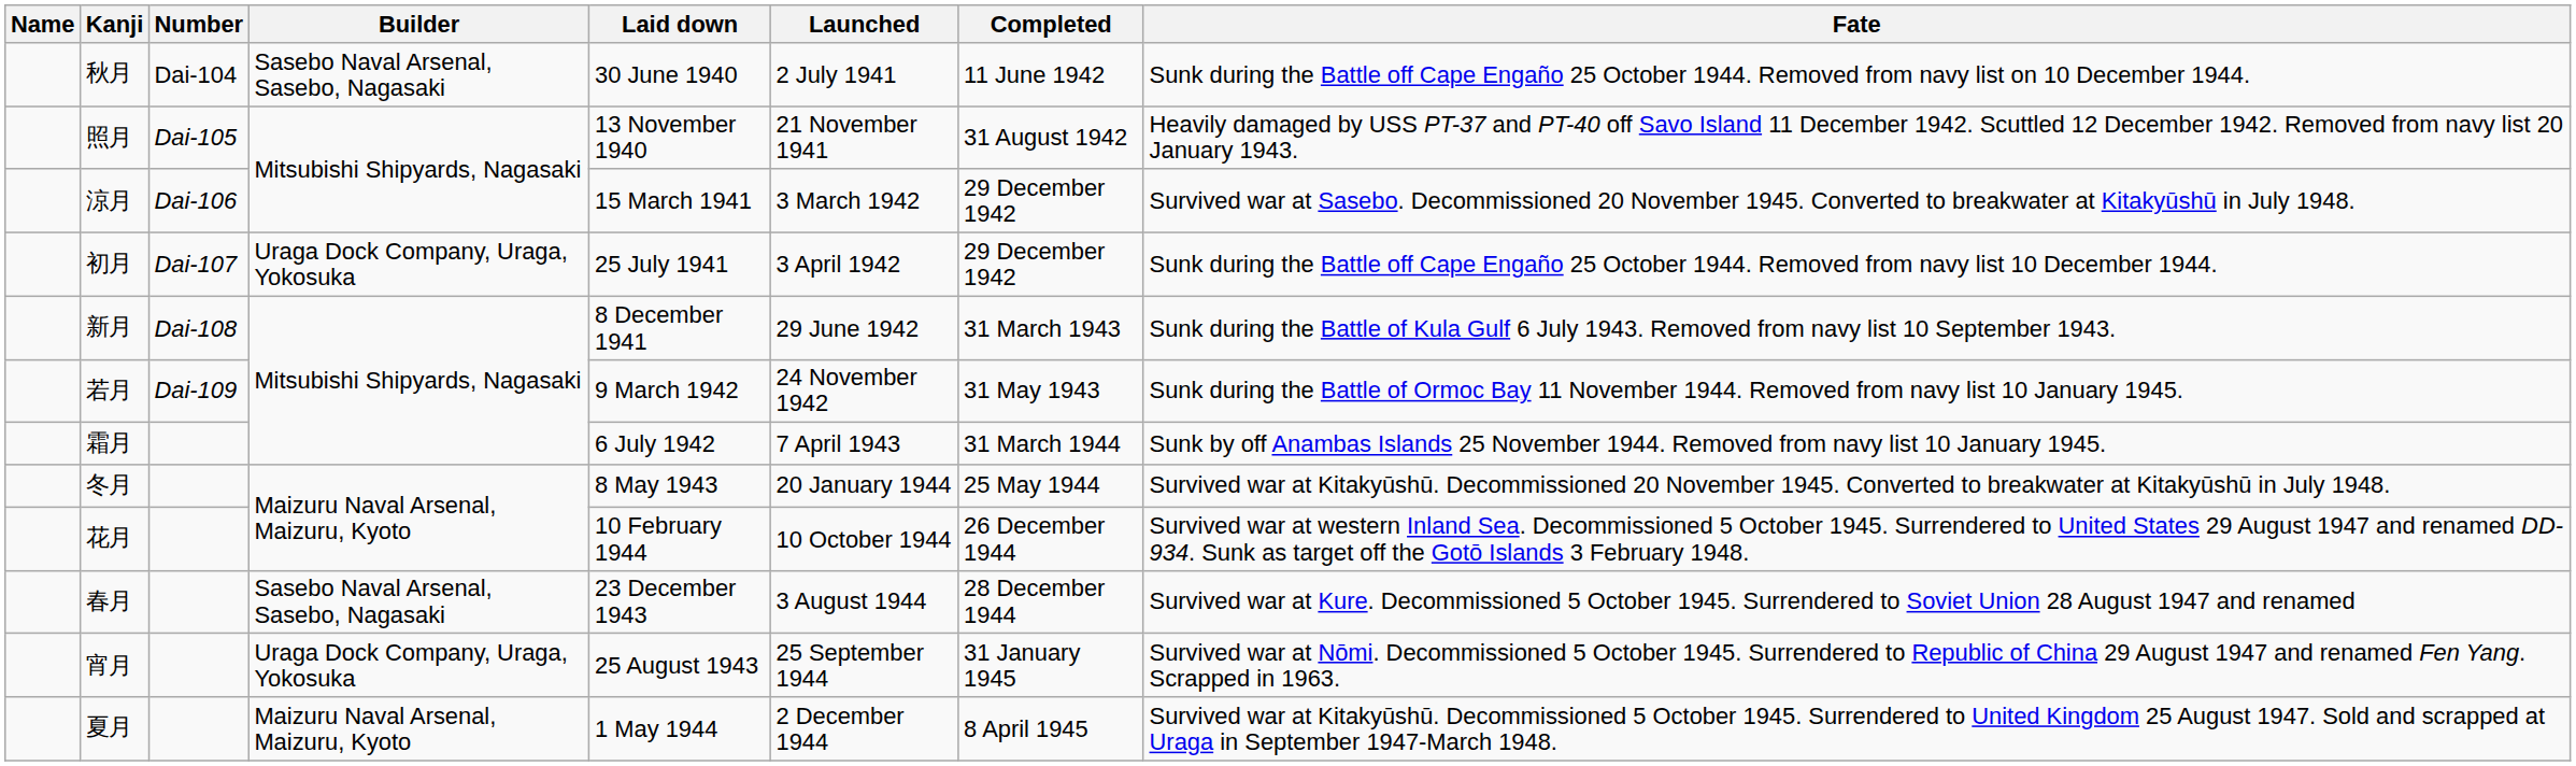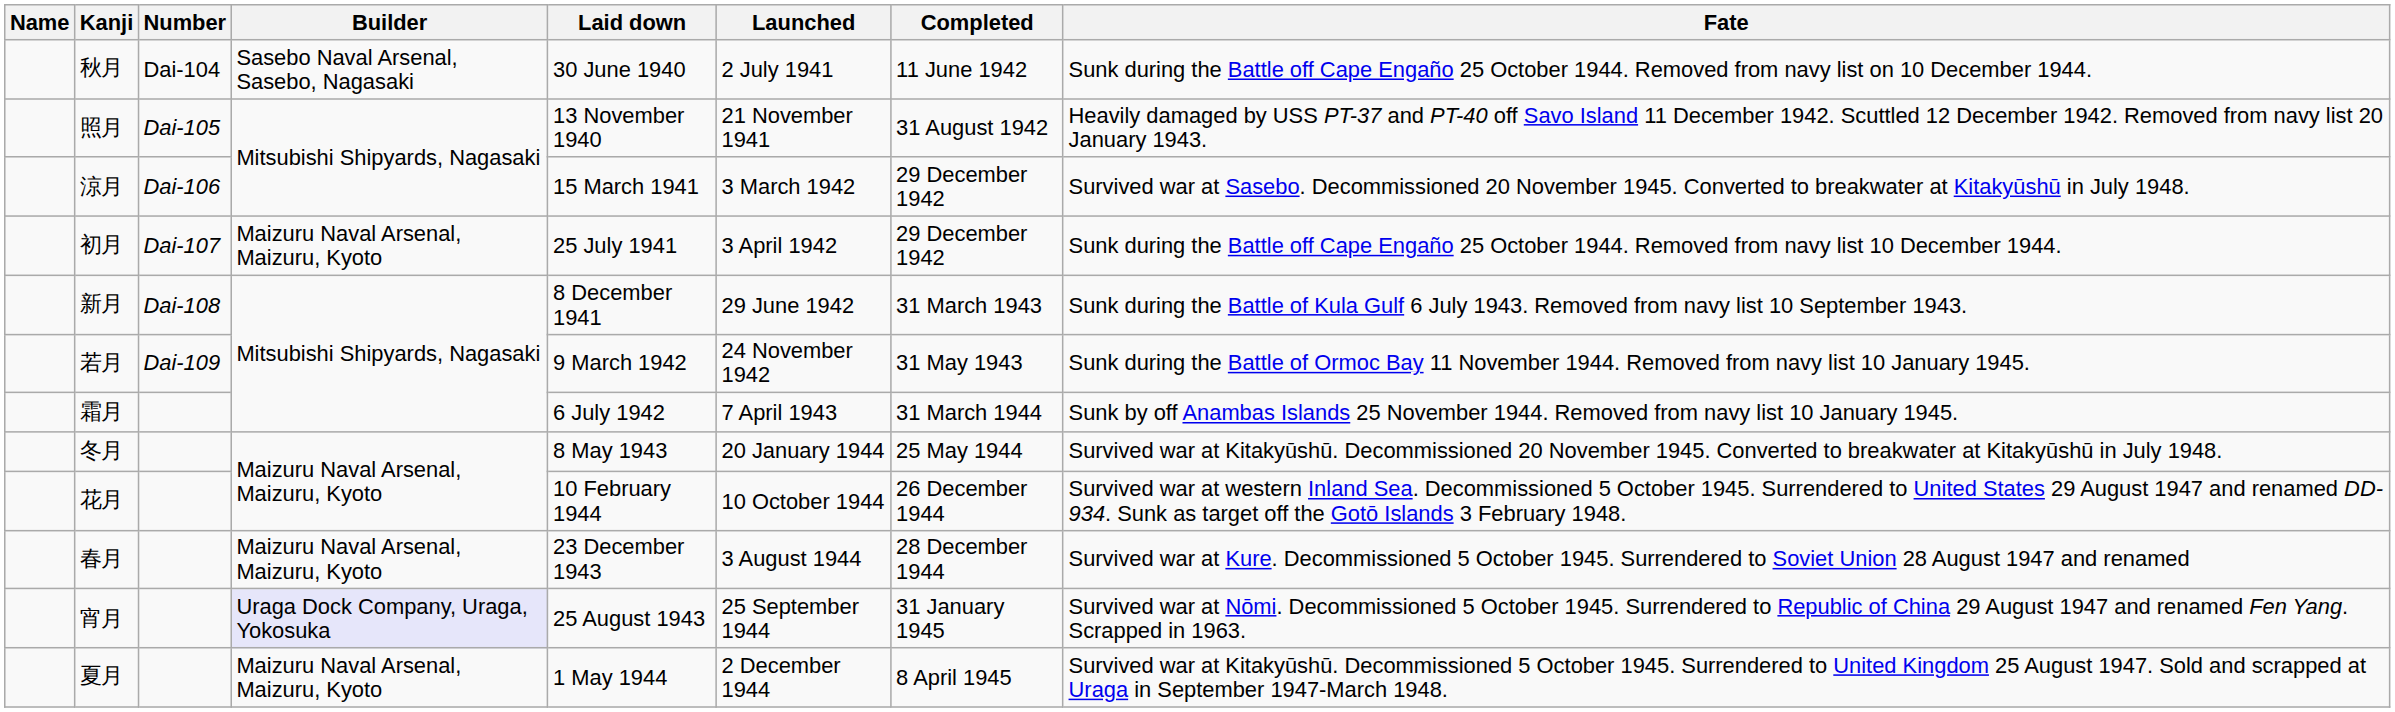初月 | Builder: Uraga Dock Company, Uraga, Yokosuka -> Maizuru Naval Arsenal, Maizuru, Kyoto
春月 | Builder: Sasebo Naval Arsenal, Sasebo, Nagasaki -> Maizuru Naval Arsenal, Maizuru, Kyoto
宵月 | Builder: no background -> lavender background
